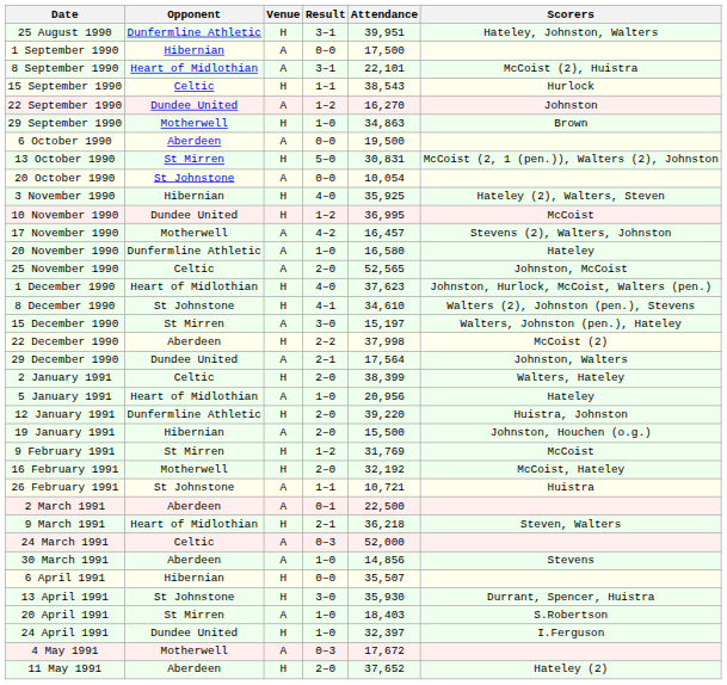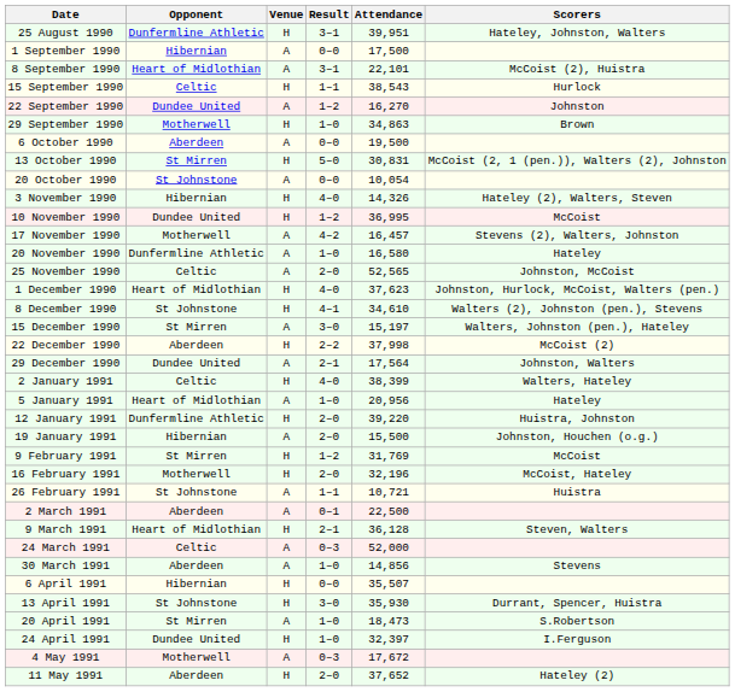3 November 1990 | Attendance: 35,925 -> 14,326
2 January 1991 | Result: 2–0 -> 4–0
16 February 1991 | Attendance: 32,192 -> 32,196
9 March 1991 | Attendance: 36,218 -> 36,128
20 April 1991 | Attendance: 18,403 -> 18,473
